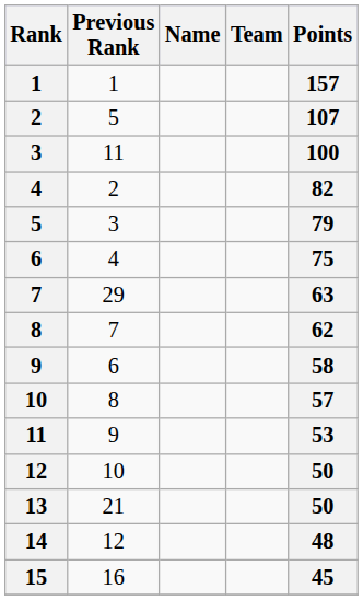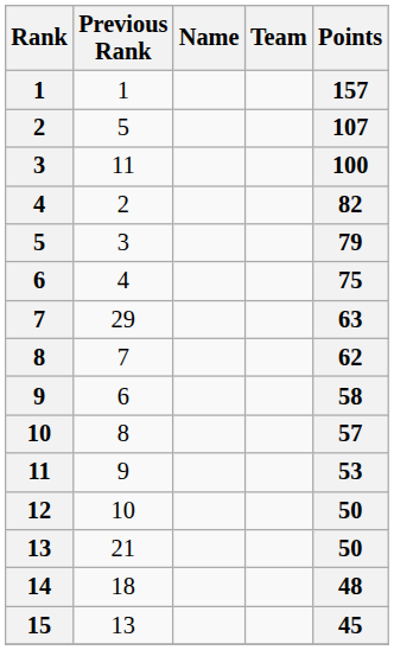14 | Previous Rank: 12 -> 18
15 | Previous Rank: 16 -> 13
